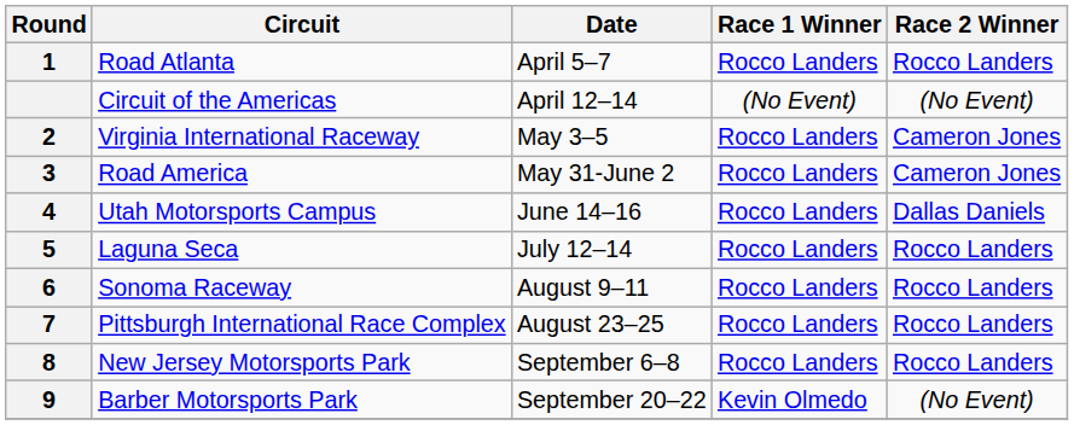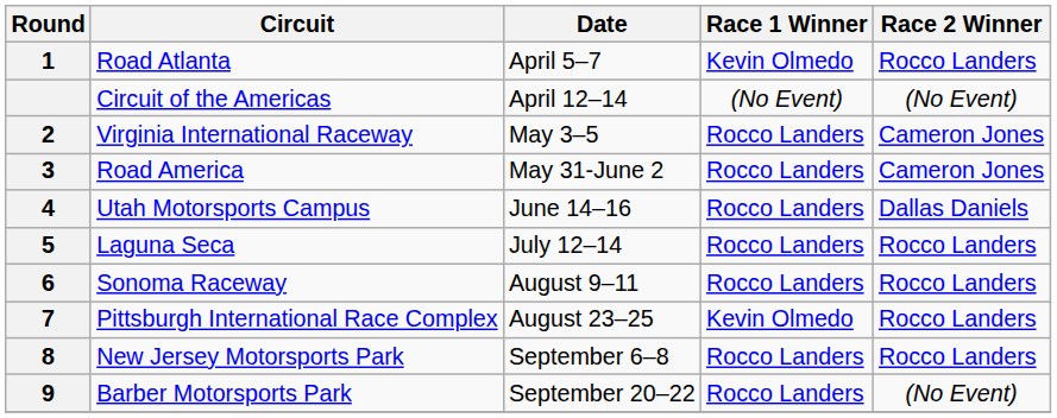Road Atlanta | Race 1 Winner: Rocco Landers -> Kevin Olmedo
Pittsburgh International Race Complex | Race 1 Winner: Rocco Landers -> Kevin Olmedo
Barber Motorsports Park | Race 1 Winner: Kevin Olmedo -> Rocco Landers
